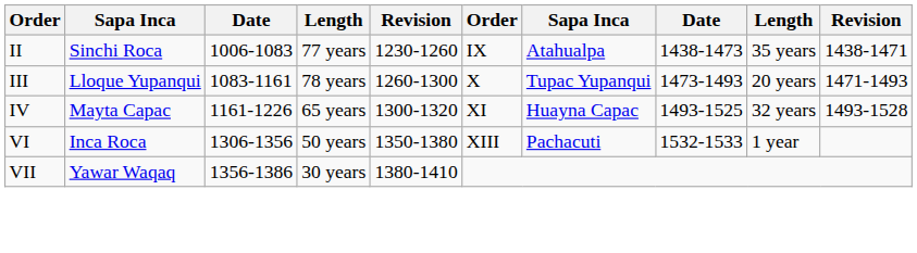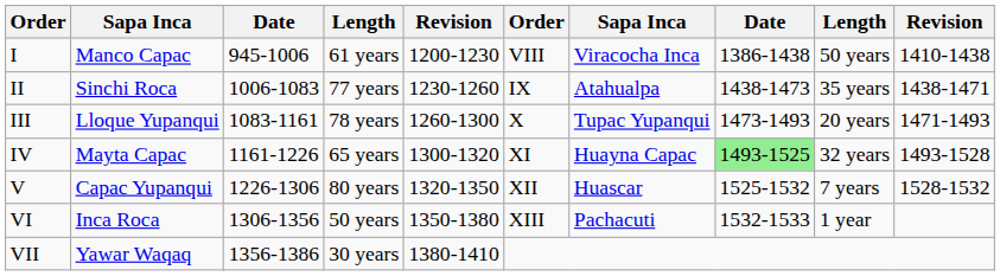+ row: I | Manco Capac | 945-1006 | 61 years | 1200-1230 | VIII | Viracocha Inca | 1386-1438 | 50 years | 1410-1438
IV | column 8: no background -> lightgreen background
+ row: V | Capac Yupanqui | 1226-1306 | 80 years | 1320-1350 | XII | Huascar | 1525-1532 | 7 years | 1528-1532
